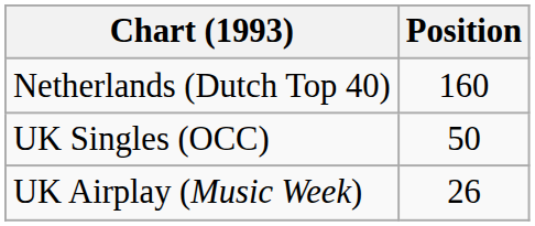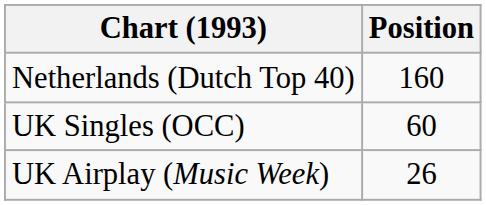UK Singles (OCC) | Position: 50 -> 60
